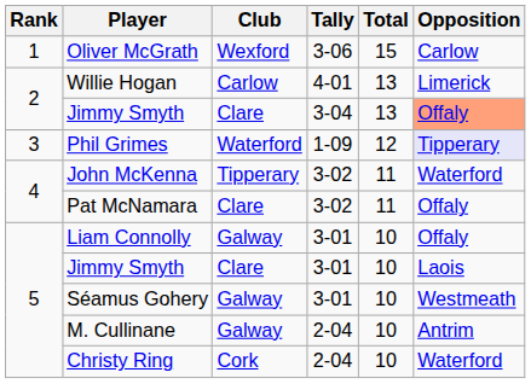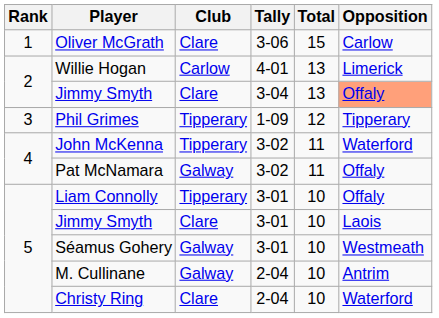Oliver McGrath | Club: Wexford -> Clare
Phil Grimes | Club: Waterford -> Tipperary
Phil Grimes | Opposition: lavender background -> no background
Pat McNamara | Club: Clare -> Galway
Liam Connolly | Club: Galway -> Tipperary
Christy Ring | Club: Cork -> Clare
